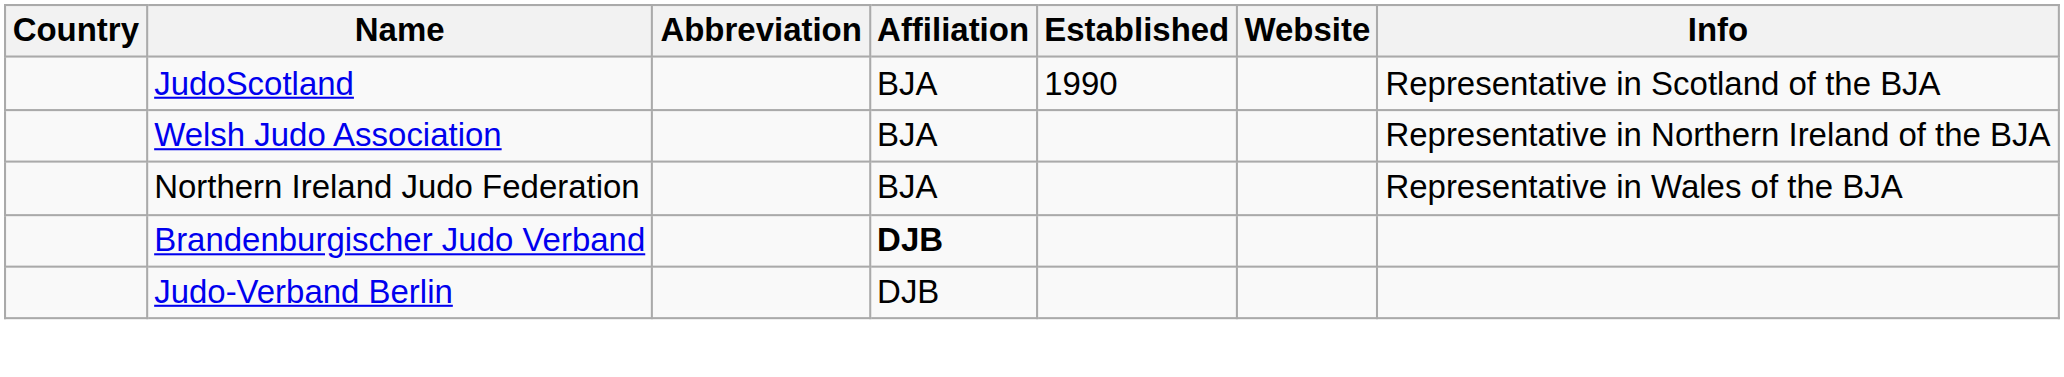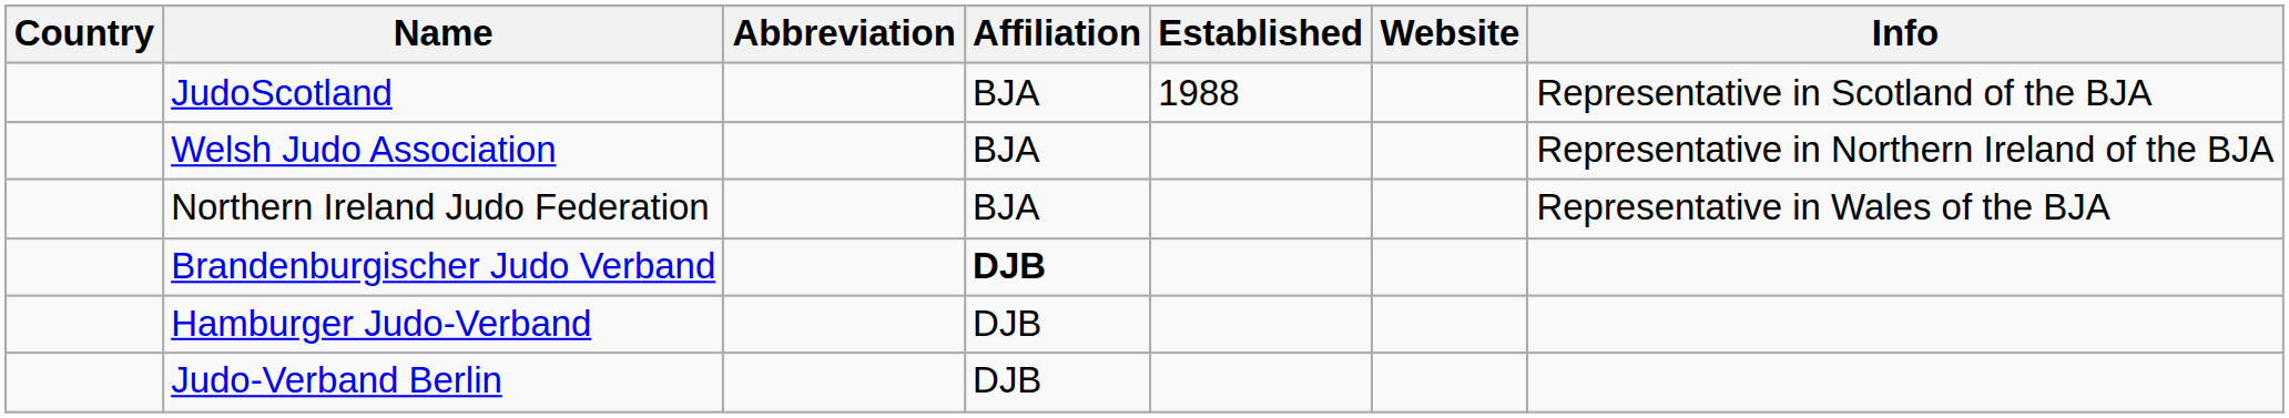JudoScotland | Established: 1990 -> 1988
+ row: Hamburger Judo-Verband | DJB
